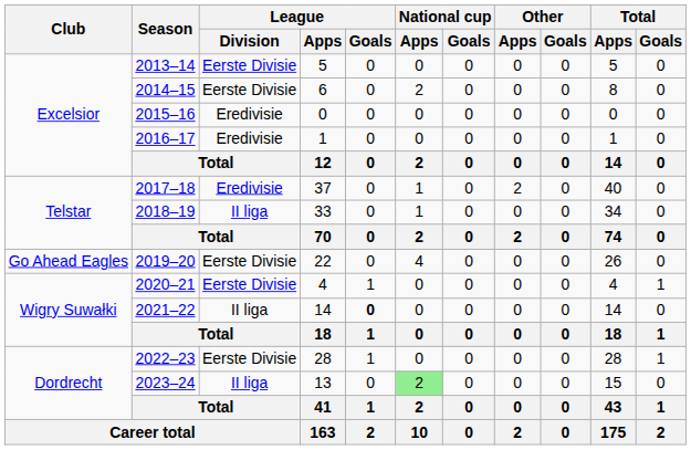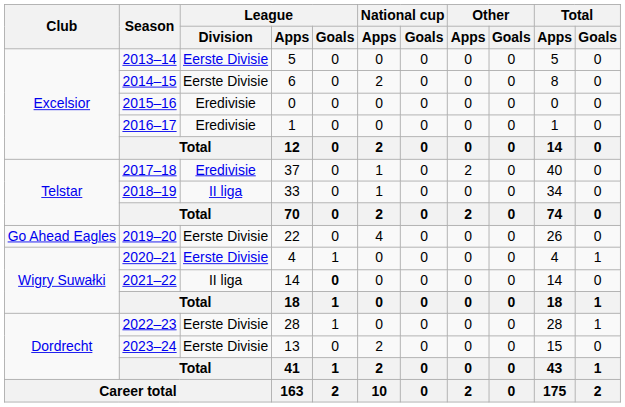2023–24 | League / Division: II liga -> Eerste Divisie
2023–24 | National cup / Apps: lightgreen background -> no background
